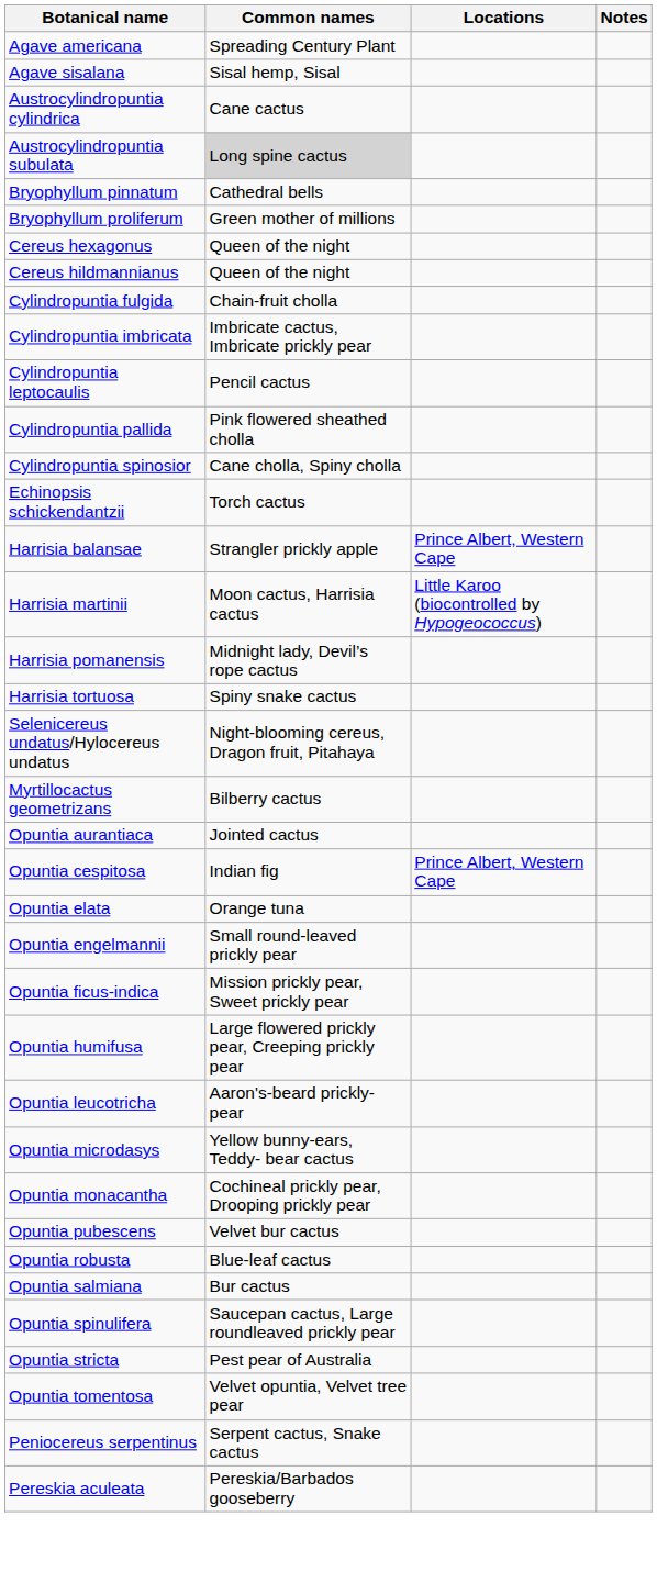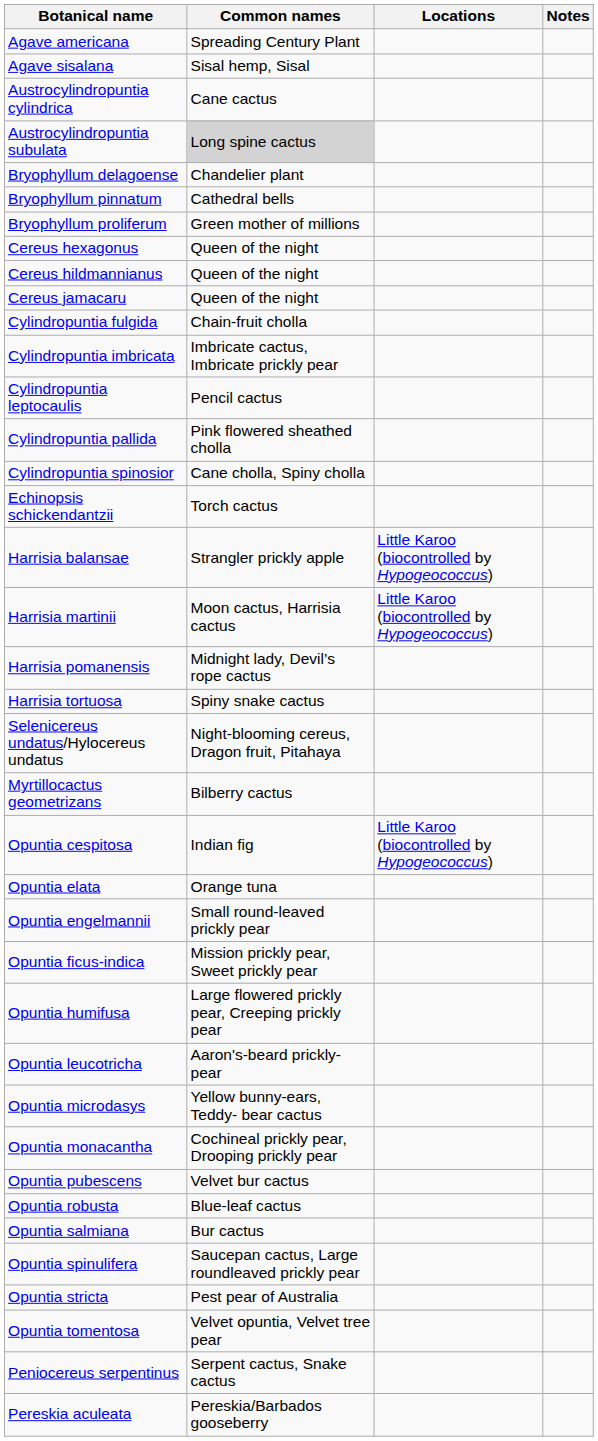+ row: Bryophyllum delagoense | Chandelier plant
+ row: Cereus jamacaru | Queen of the night
Harrisia balansae | Locations: Prince Albert, Western Cape -> Little Karoo (biocontrolled by Hypogeococcus)
- row: Opuntia aurantiaca | Jointed cactus
Opuntia cespitosa | Locations: Prince Albert, Western Cape -> Little Karoo (biocontrolled by Hypogeococcus)
